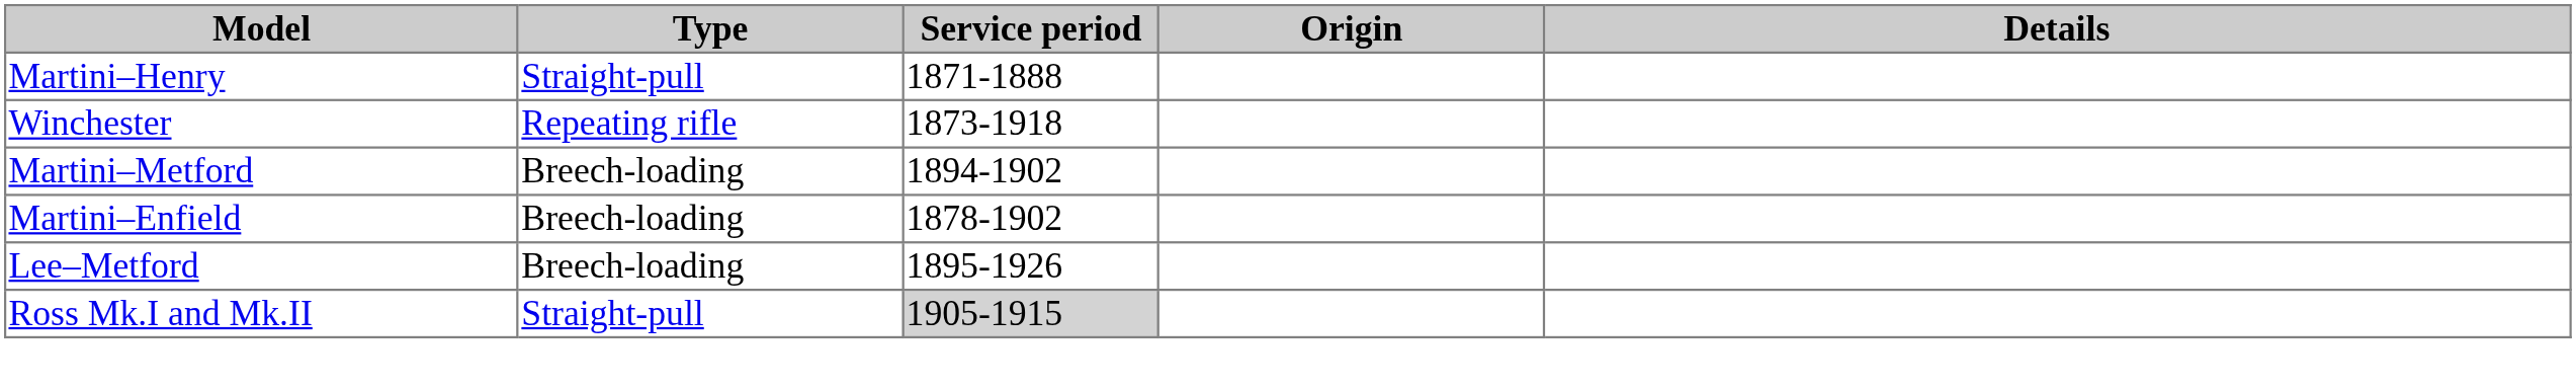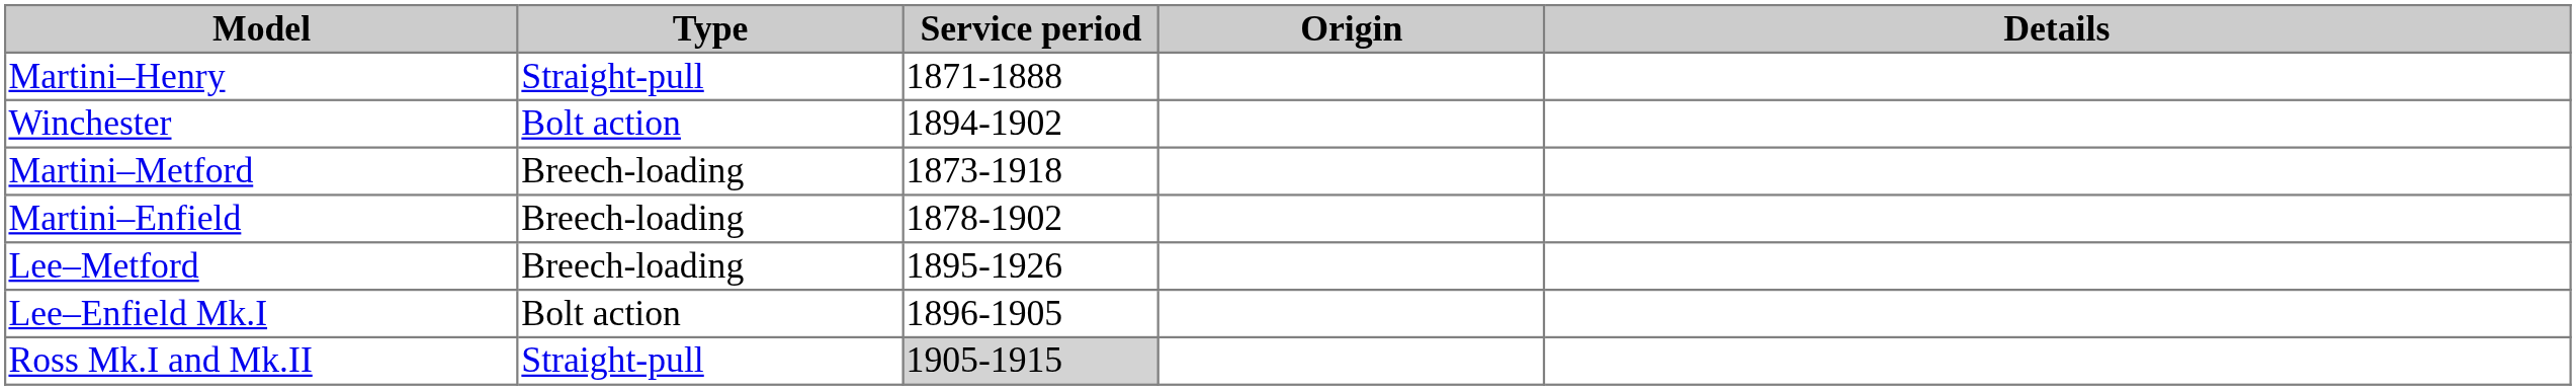Winchester | Type: Repeating rifle -> Bolt action
Winchester | Service period: 1873-1918 -> 1894-1902
Martini–Metford | Service period: 1894-1902 -> 1873-1918
+ row: Lee–Enfield Mk.I | Bolt action | 1896-1905
